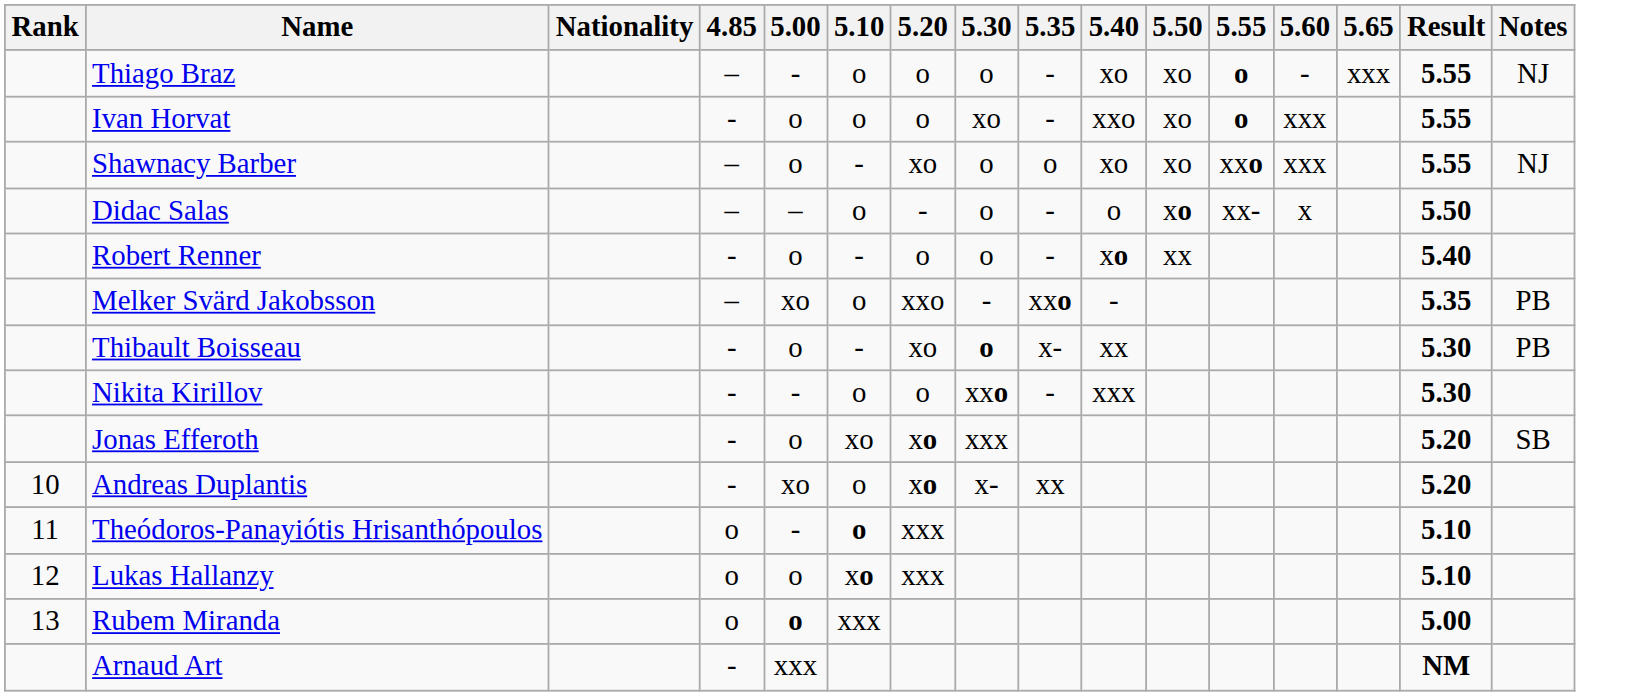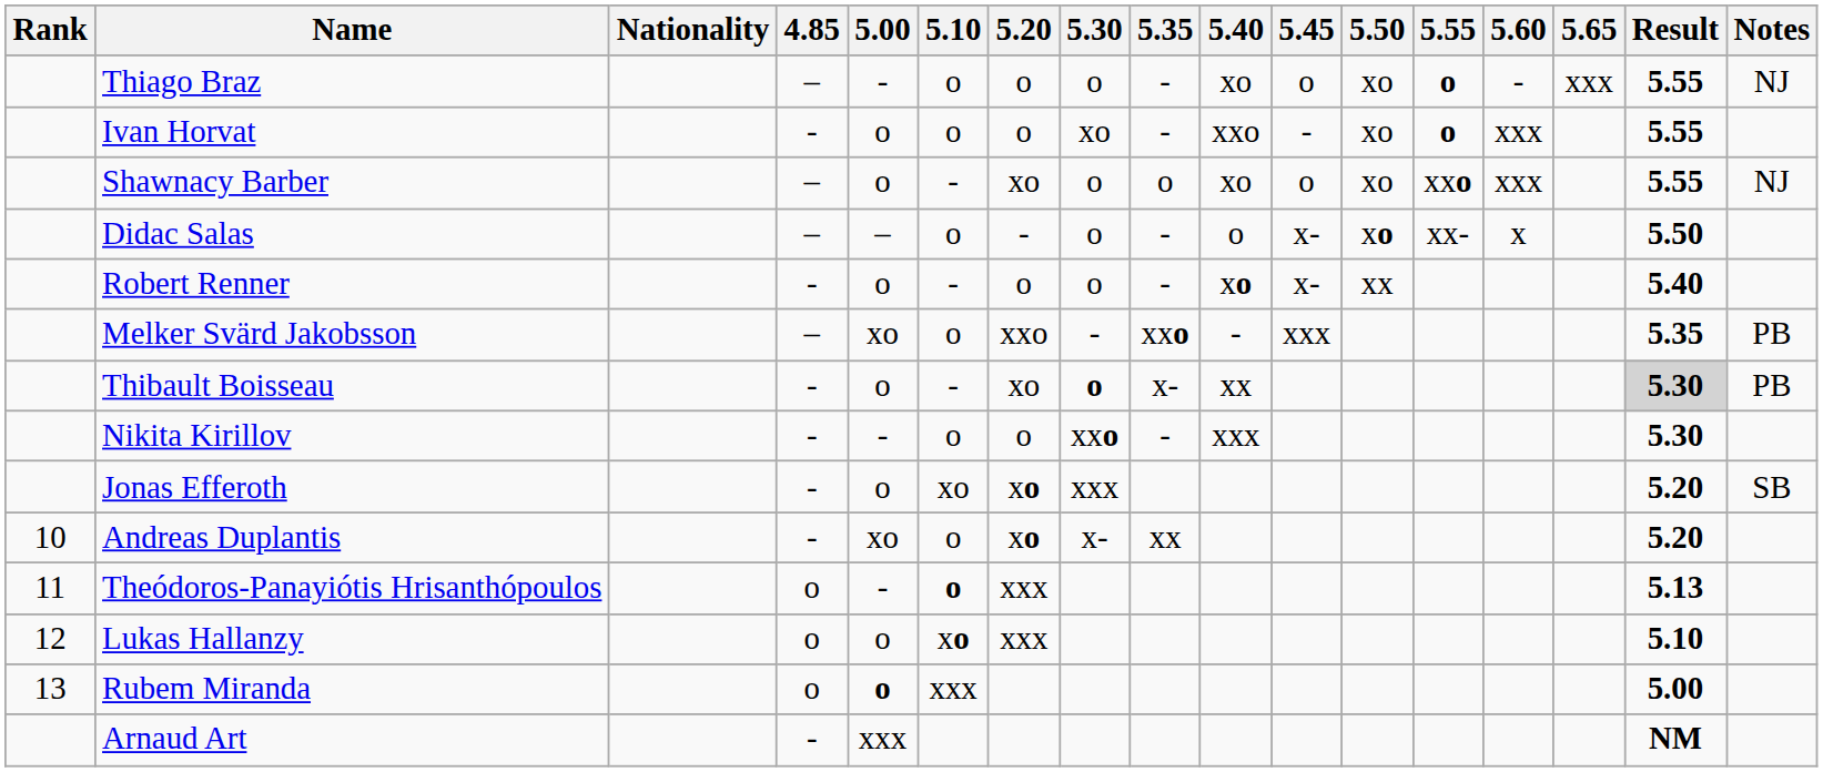+ column: 5.45 | o | - | o | x- | x- | xxx
Thibault Boisseau | Result: no background -> lightgrey background
Theódoros-Panayiótis Hrisanthópoulos | Result: 5.10 -> 5.13
